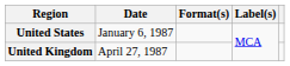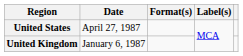United States | Date: January 6, 1987 -> April 27, 1987
United Kingdom | Date: April 27, 1987 -> January 6, 1987
